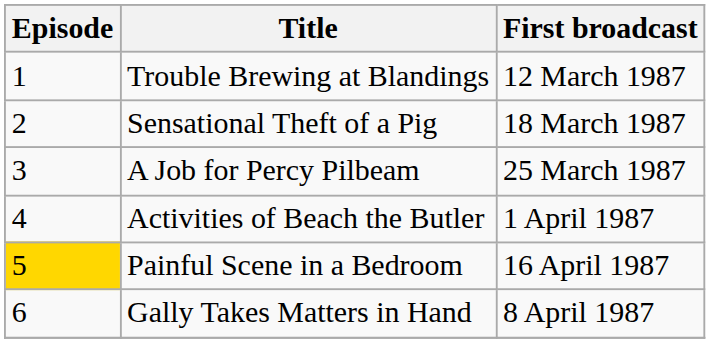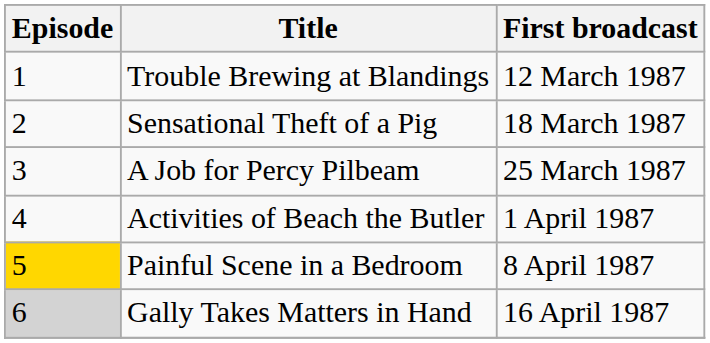Painful Scene in a Bedroom | First broadcast: 16 April 1987 -> 8 April 1987
Gally Takes Matters in Hand | Episode: no background -> lightgrey background
Gally Takes Matters in Hand | First broadcast: 8 April 1987 -> 16 April 1987
